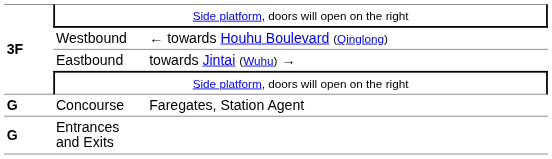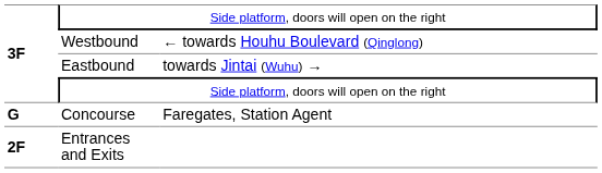Entrances and Exits | column 1: G -> 2F
